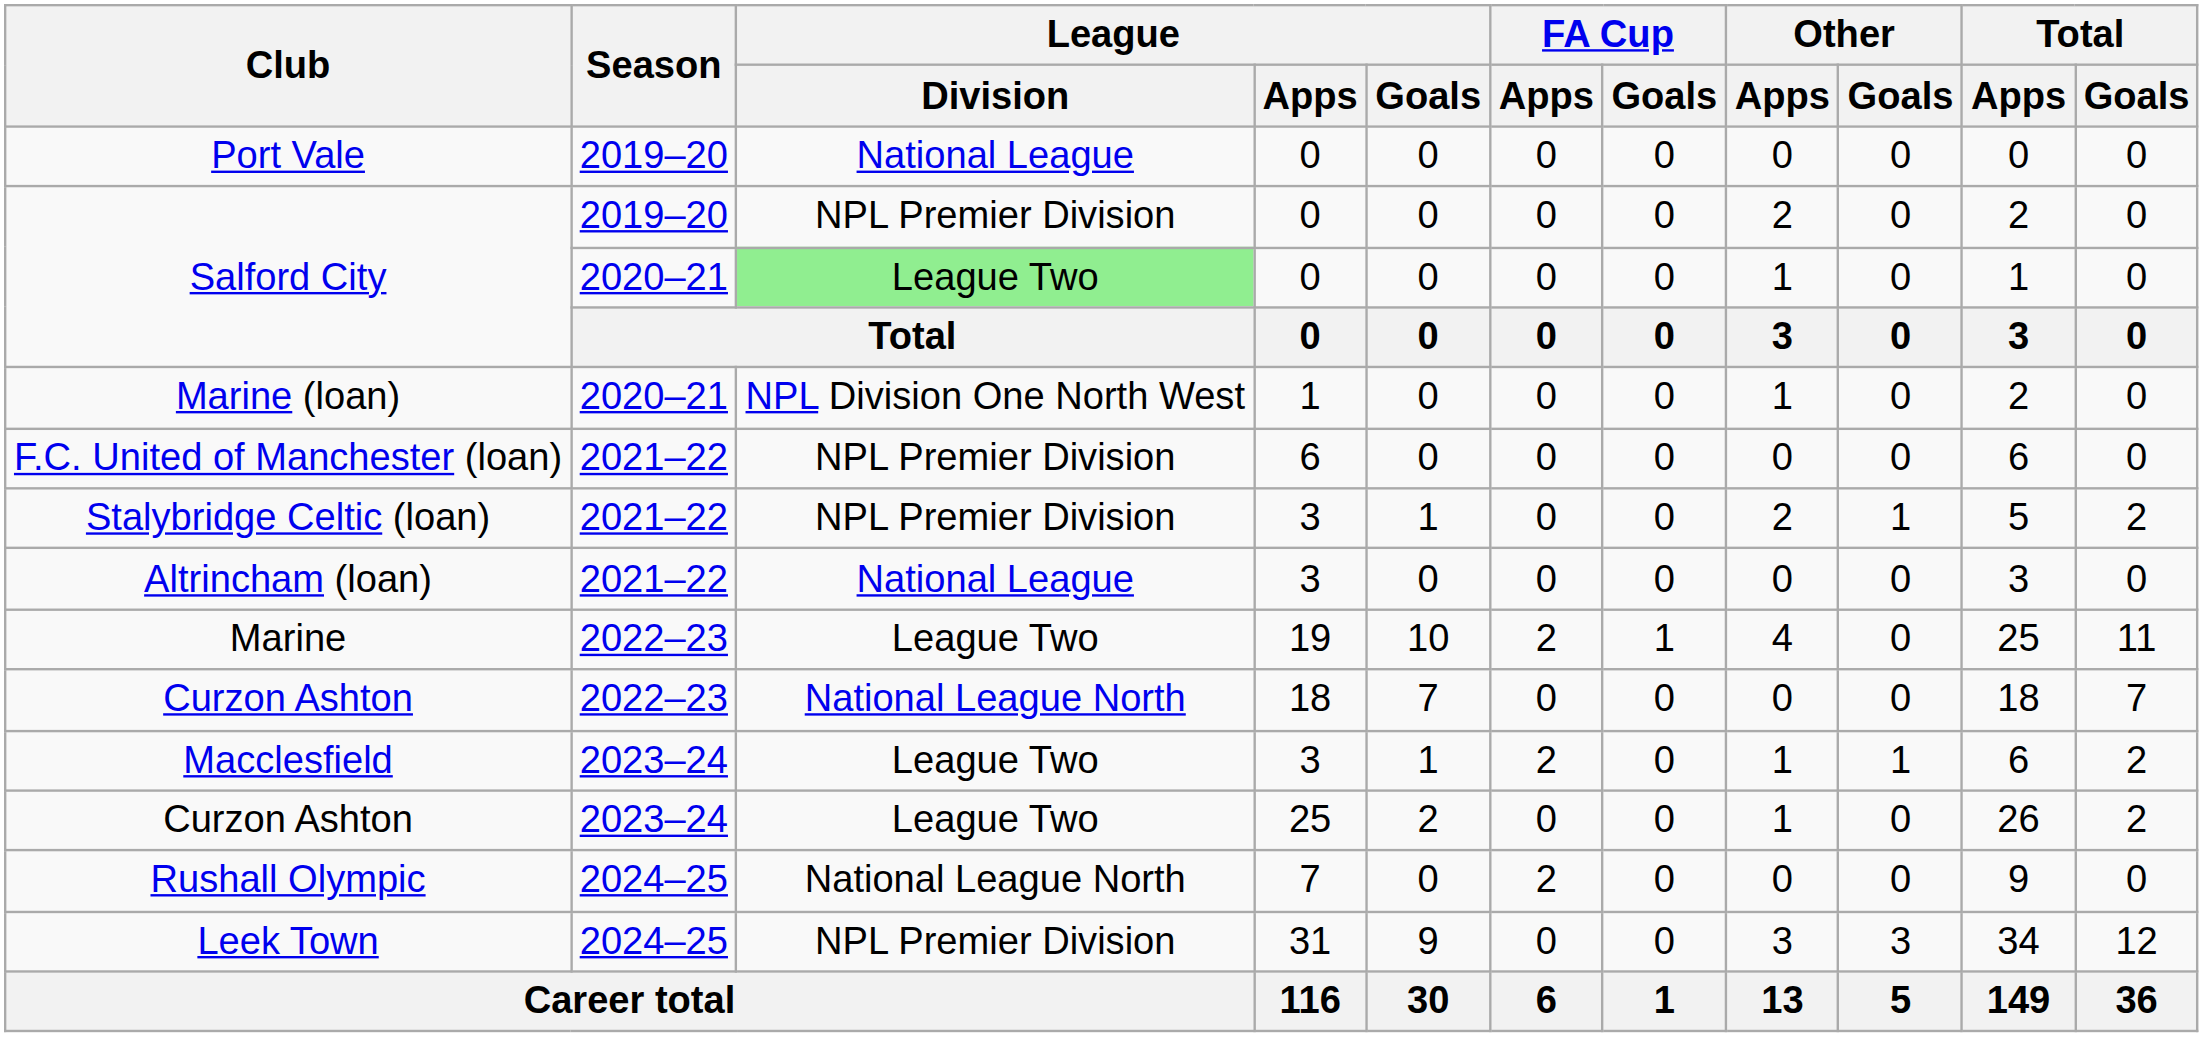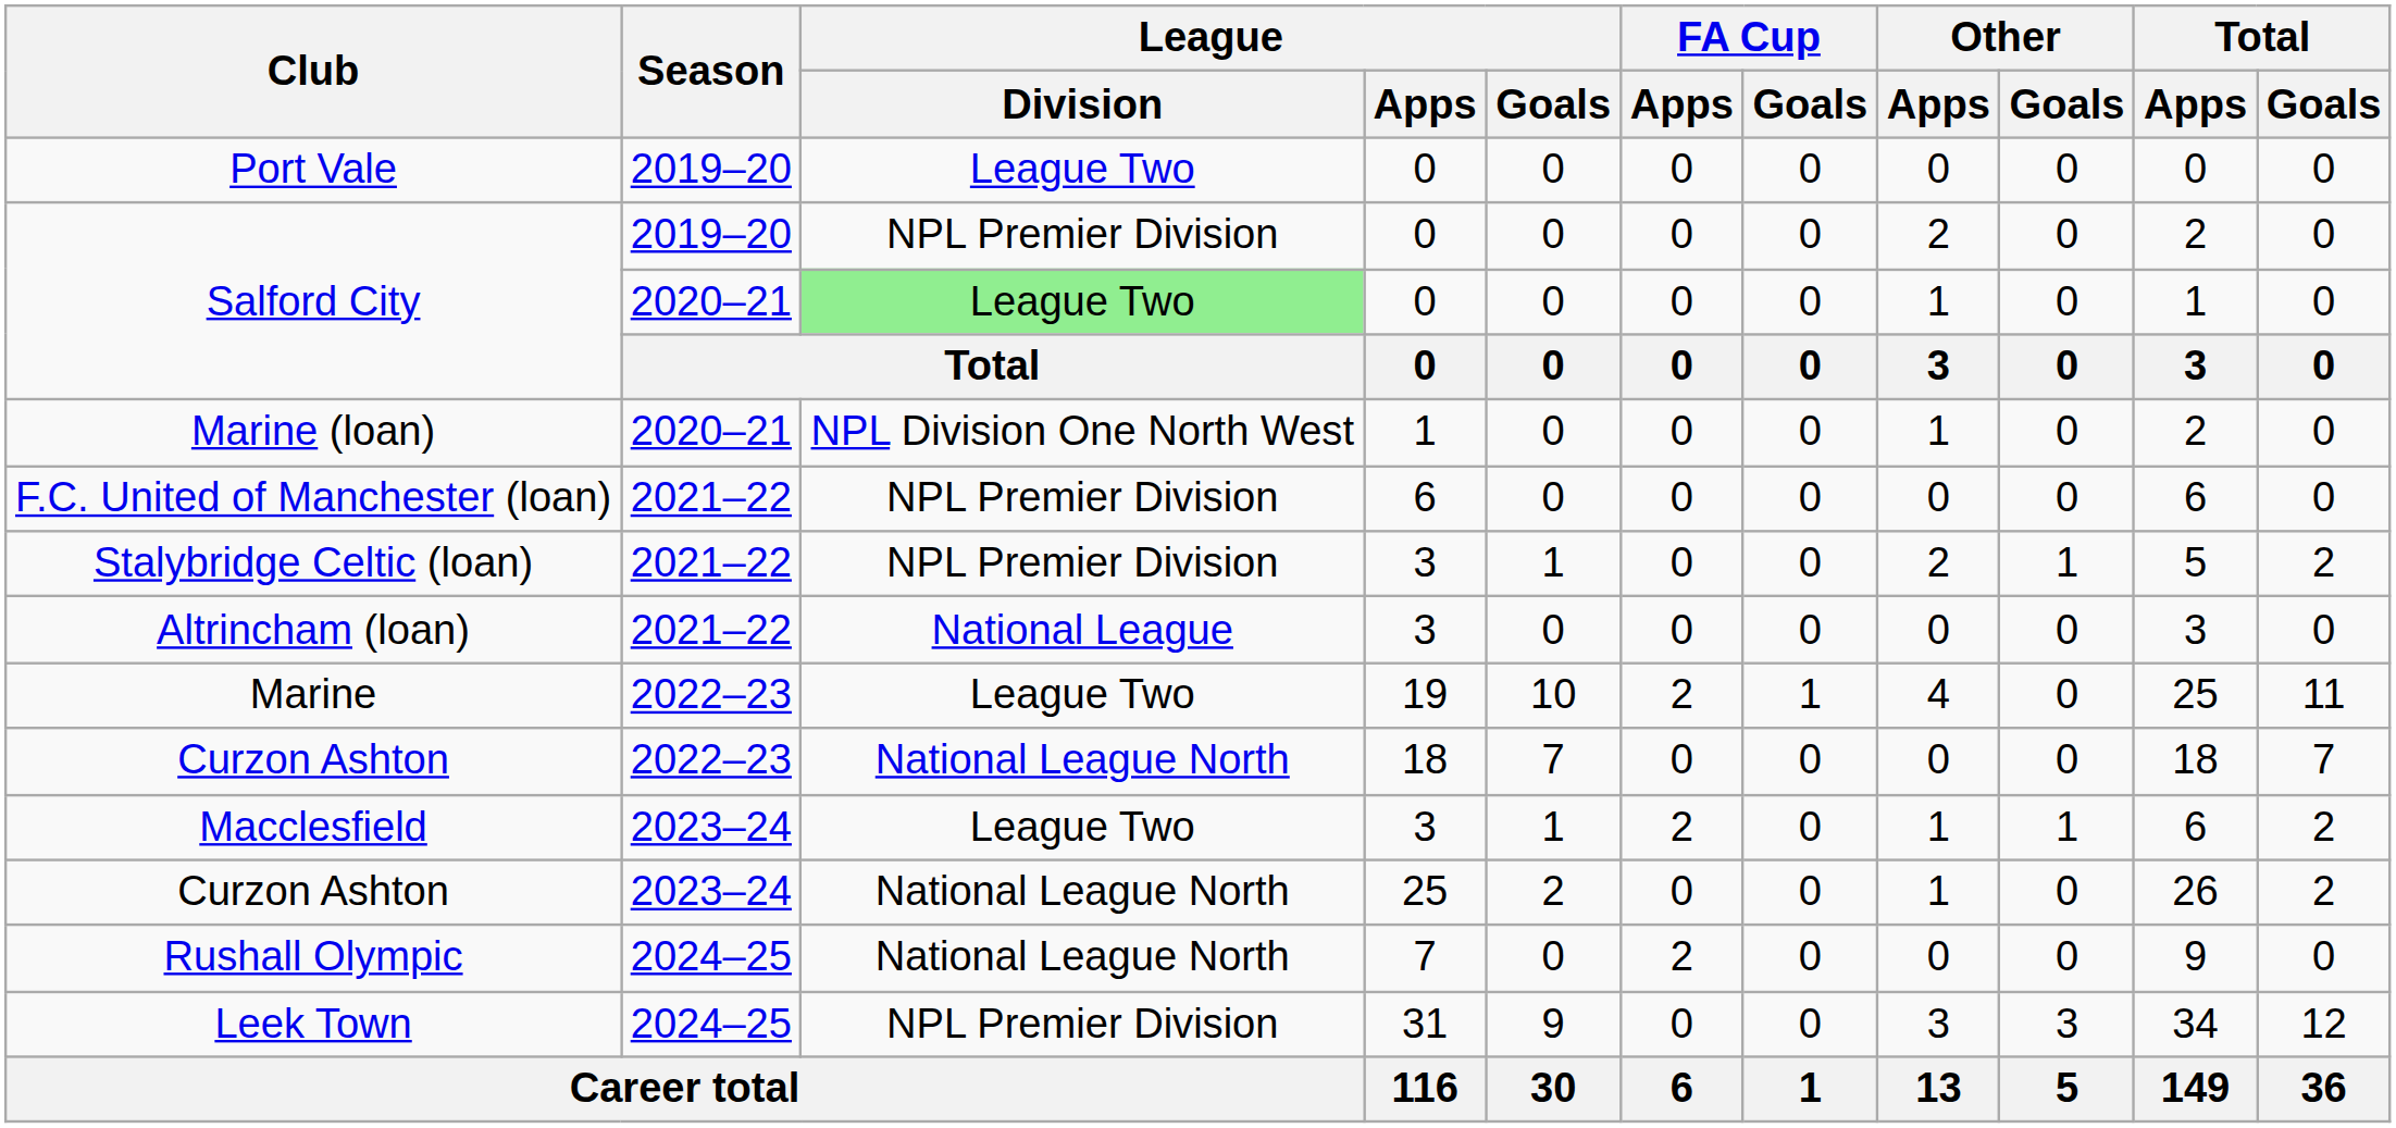Port Vale | League / Division: National League -> League Two
Curzon Ashton / 2023–24 | League / Division: League Two -> National League North
